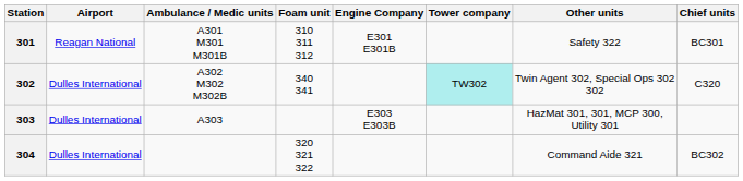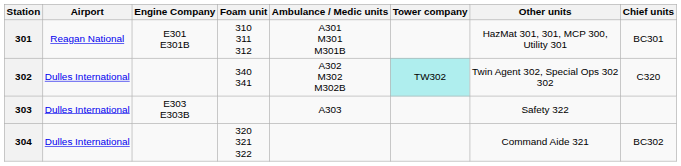columns swapped: Engine Company <-> Ambulance / Medic units
301 | Other units: Safety 322 -> HazMat 301, 301, MCP 300, Utility 301
303 | Other units: HazMat 301, 301, MCP 300, Utility 301 -> Safety 322
